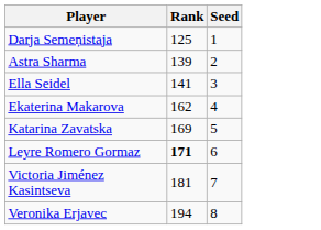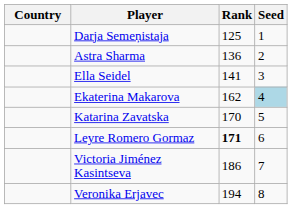+ column: Country
Astra Sharma | Rank: 139 -> 136
Ekaterina Makarova | Seed: no background -> lightblue background
Katarina Zavatska | Rank: 169 -> 170
Victoria Jiménez Kasintseva | Rank: 181 -> 186
